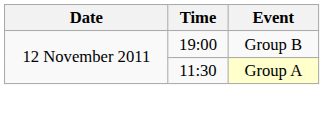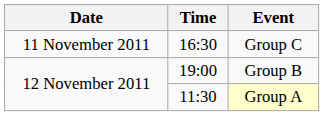+ row: 11 November 2011 | 16:30 | Group C
